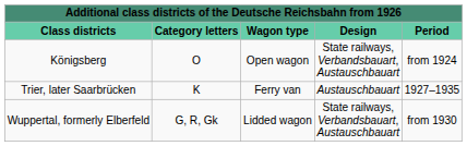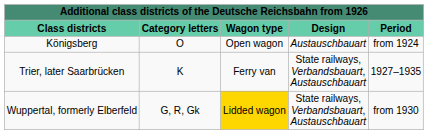Königsberg | Design: State railways, Verbandsbauart, Austauschbauart -> Austauschbauart
Trier, later Saarbrücken | Design: Austauschbauart -> State railways, Verbandsbauart, Austauschbauart
Wuppertal, formerly Elberfeld | Wagon type: no background -> gold background
